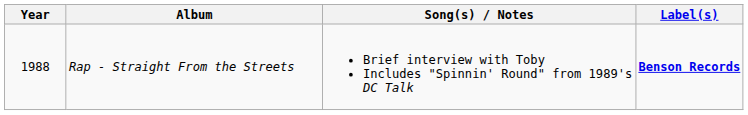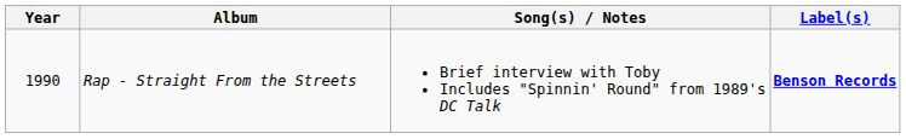Rap - Straight From the Streets | Year: 1988 -> 1990
